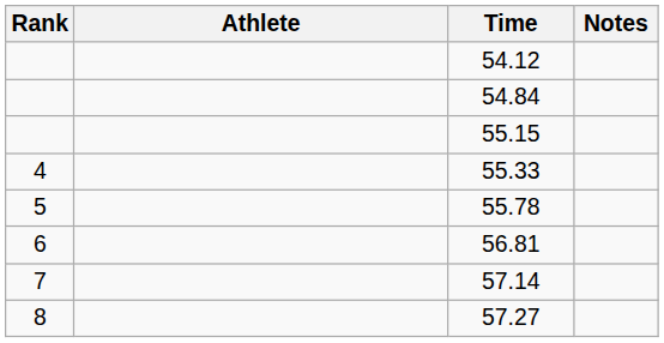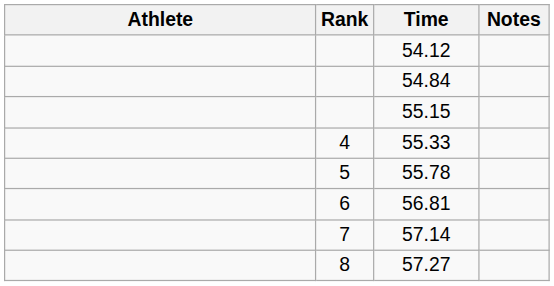columns swapped: Rank <-> Athlete
